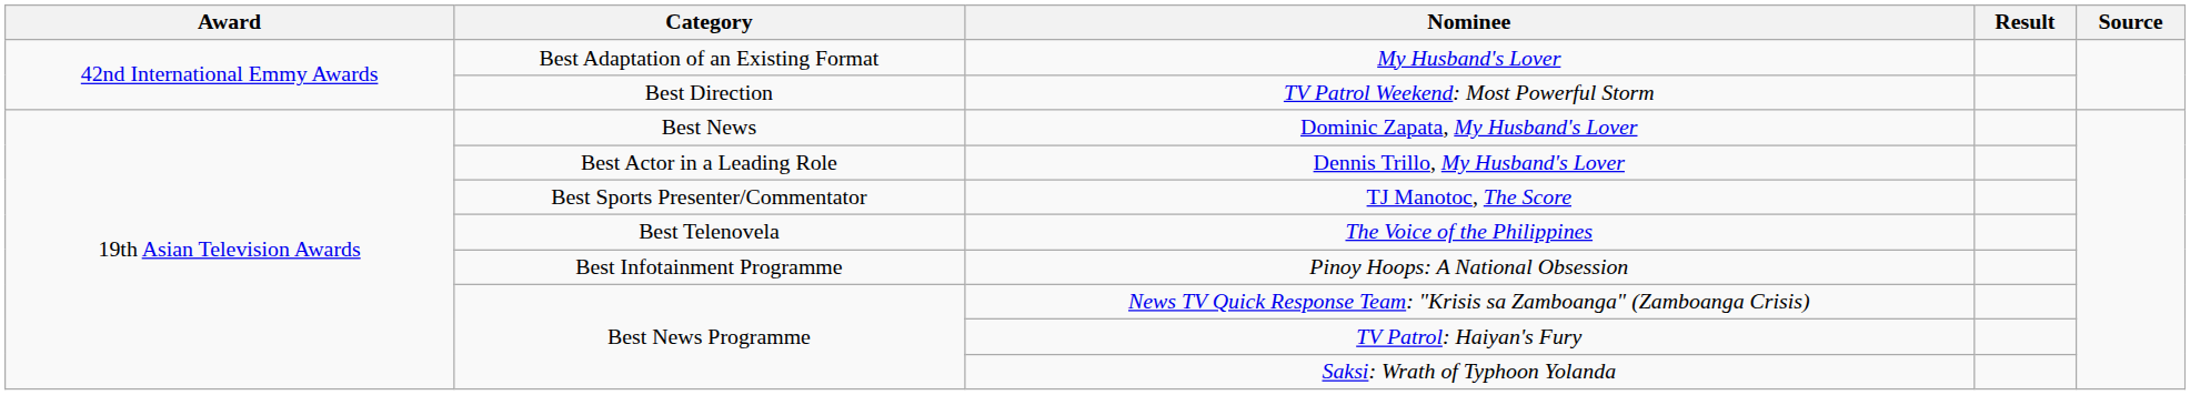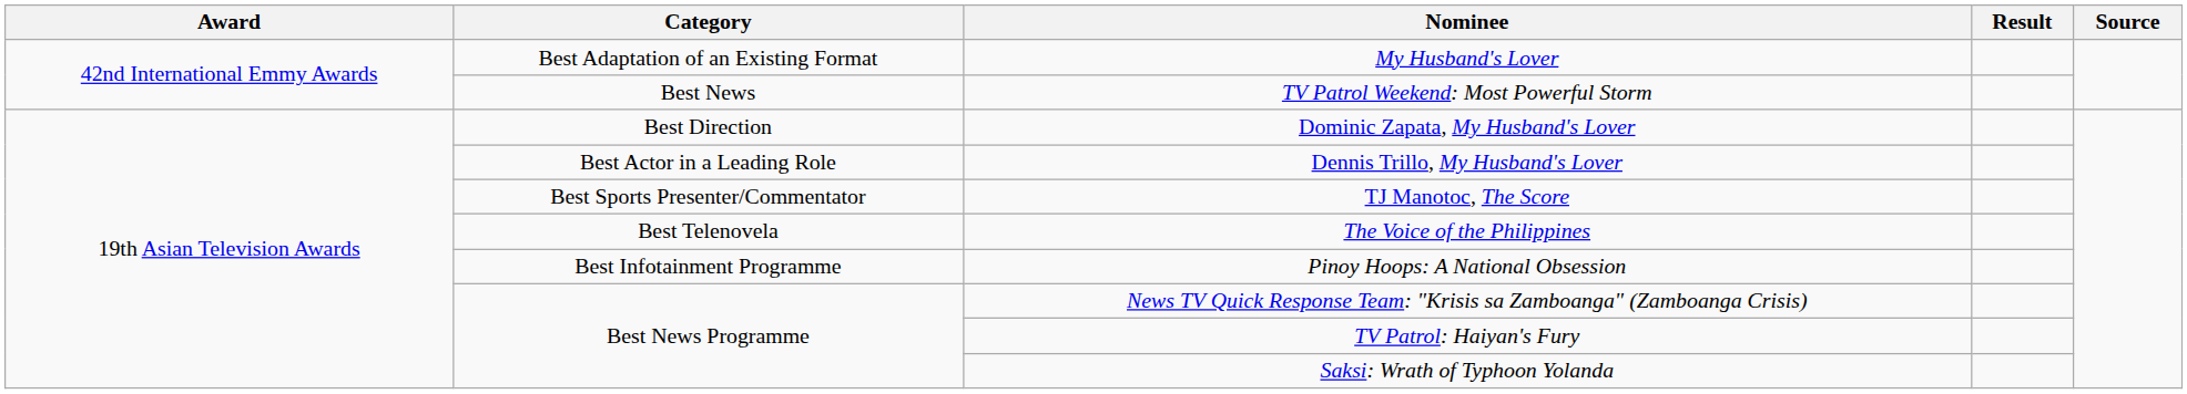TV Patrol Weekend: Most Powerful Storm | Category: Best Direction -> Best News
Dominic Zapata, My Husband's Lover | Category: Best News -> Best Direction
